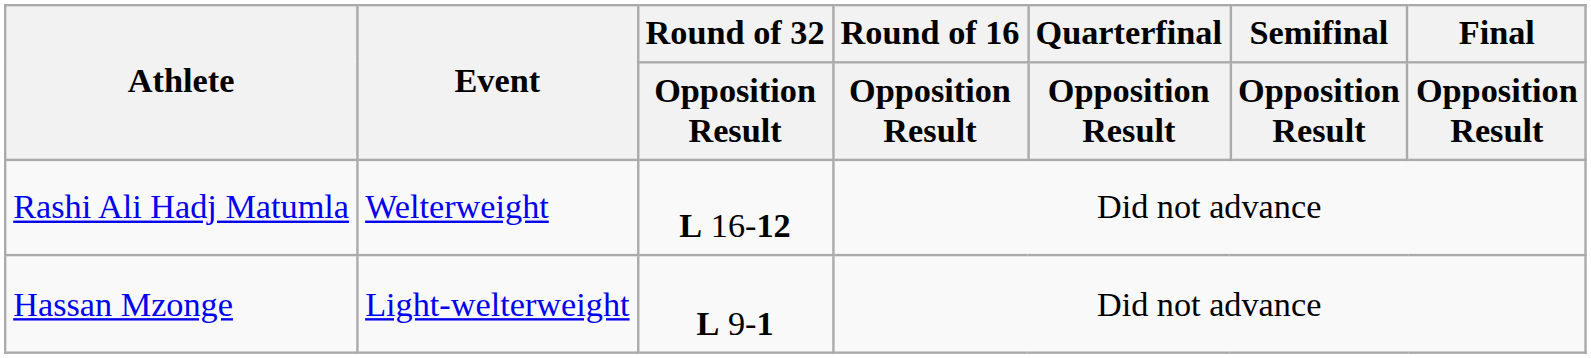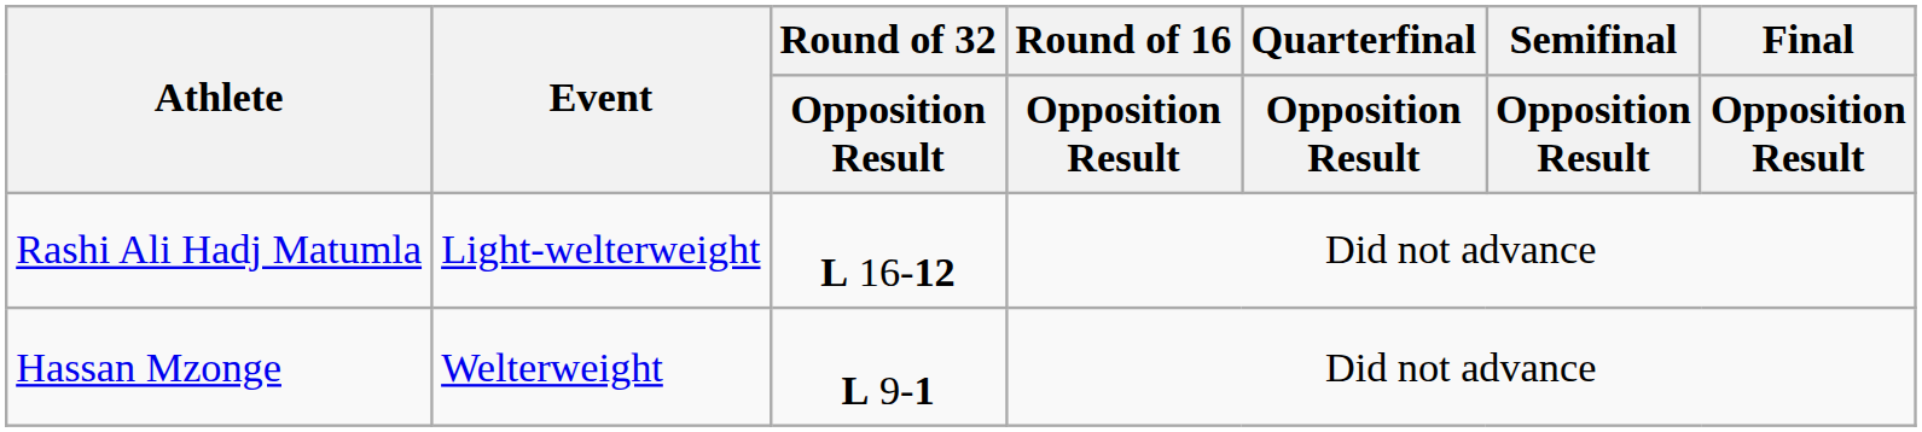Rashi Ali Hadj Matumla | Event: Welterweight -> Light-welterweight
Hassan Mzonge | Event: Light-welterweight -> Welterweight
